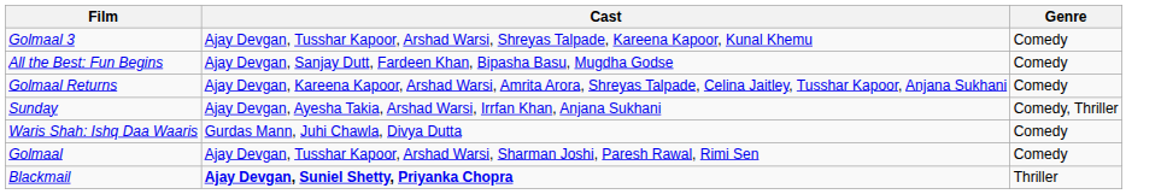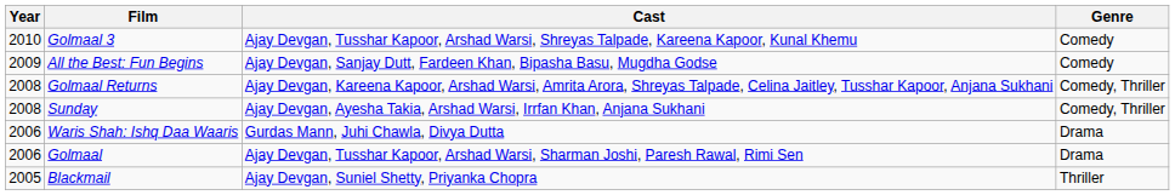+ column: Year | 2010 | 2009 | 2008 | 2008 | 2006 | 2006 | 2005
Golmaal Returns | Genre: Comedy -> Comedy, Thriller
Waris Shah: Ishq Daa Waaris | Genre: Comedy -> Drama
Golmaal | Genre: Comedy -> Drama
Blackmail | Cast: bold -> normal
